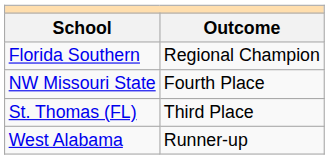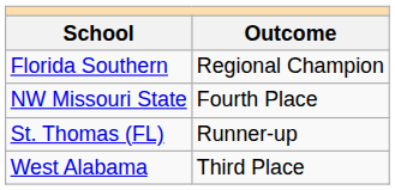St. Thomas (FL) | Outcome: Third Place -> Runner-up
West Alabama | Outcome: Runner-up -> Third Place
